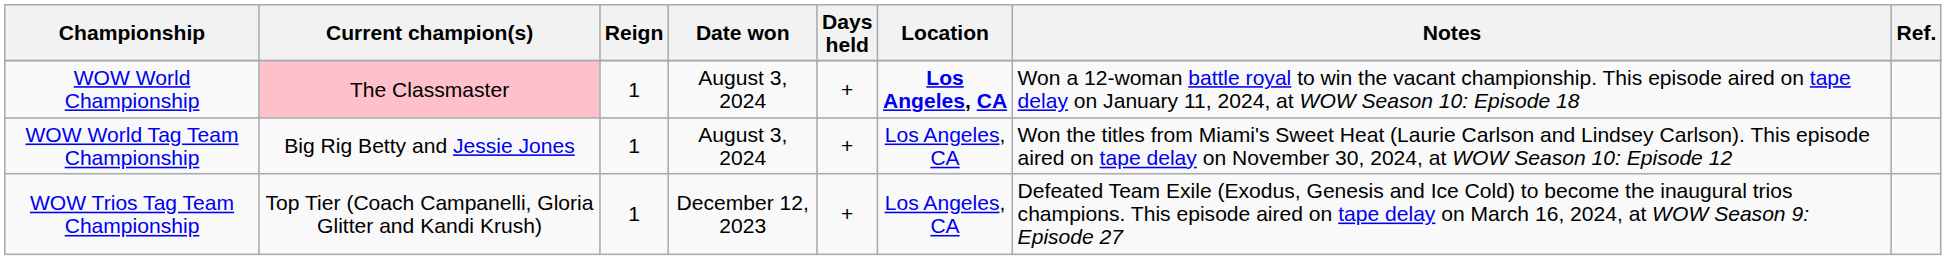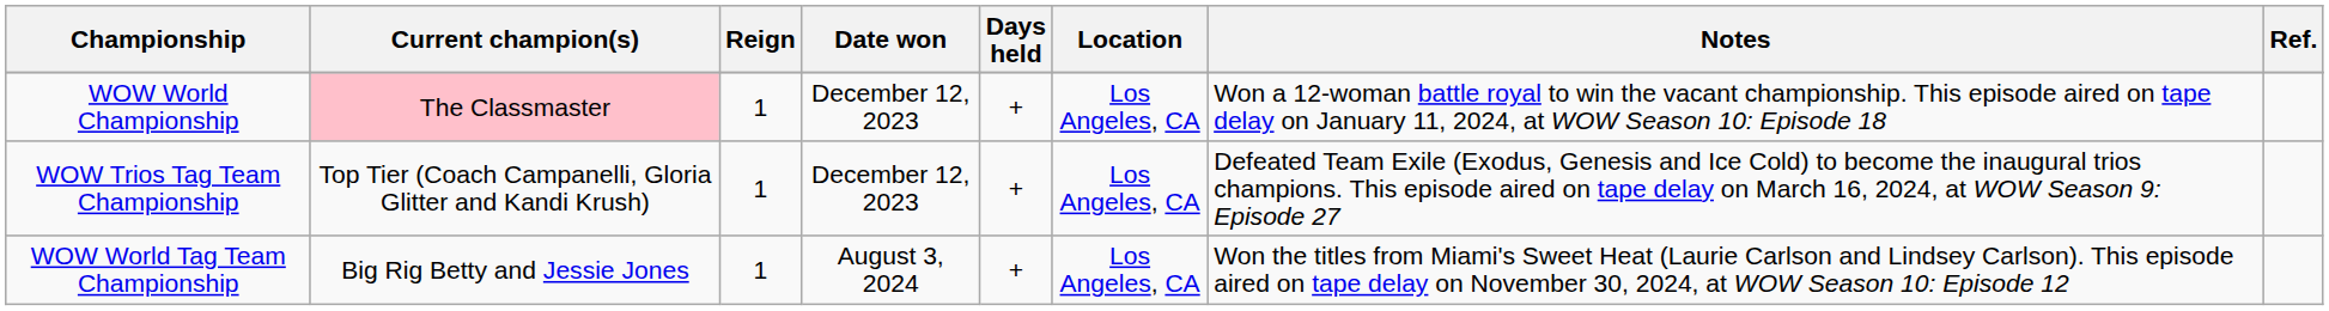WOW World Championship | Date won: August 3, 2024 -> December 12, 2023
WOW World Championship | Location: bold -> normal
rows swapped: WOW World Tag Team Championship <-> WOW Trios Tag Team Championship
